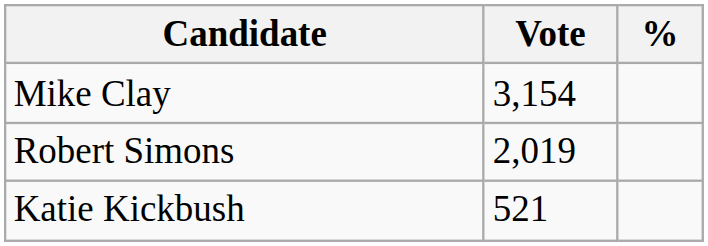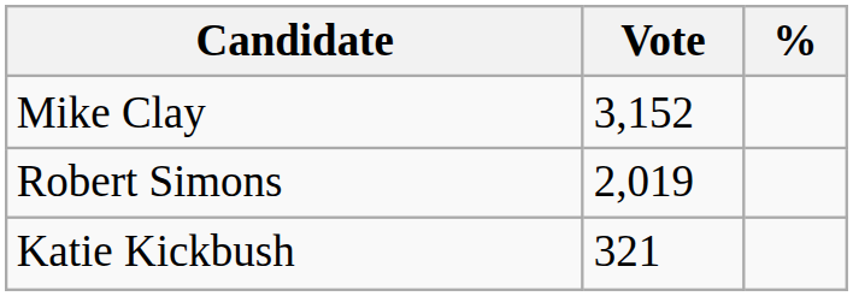Mike Clay | Vote: 3,154 -> 3,152
Katie Kickbush | Vote: 521 -> 321
